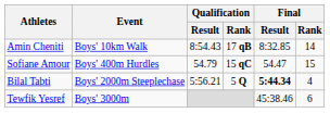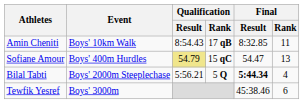Amin Cheniti | Final / Rank: 14 -> 11
Sofiane Amour | Qualification / Result: no background -> khaki background
Sofiane Amour | Final / Rank: 15 -> 13
